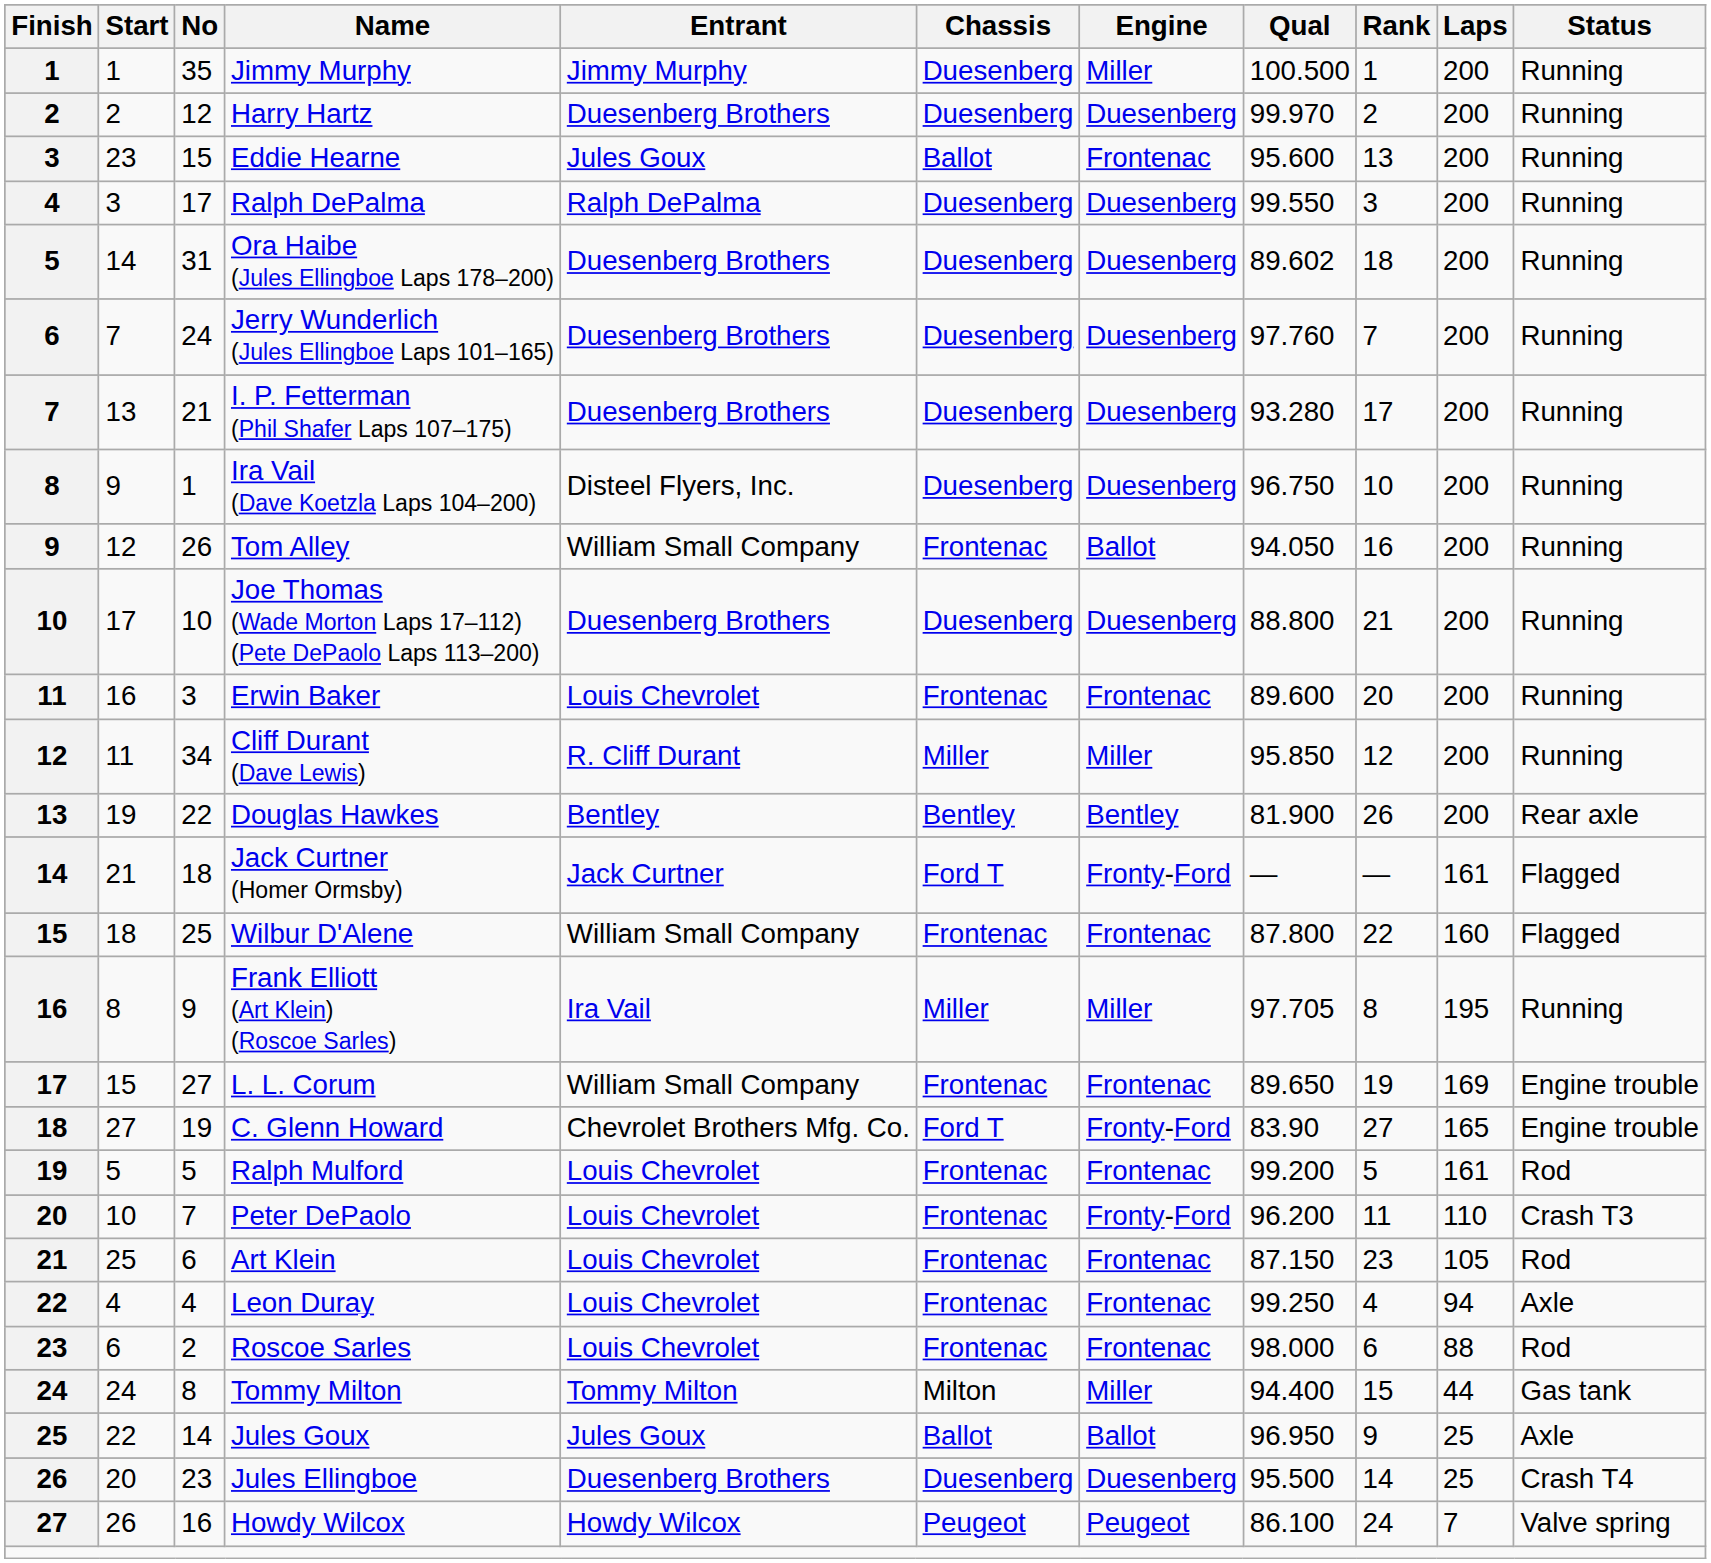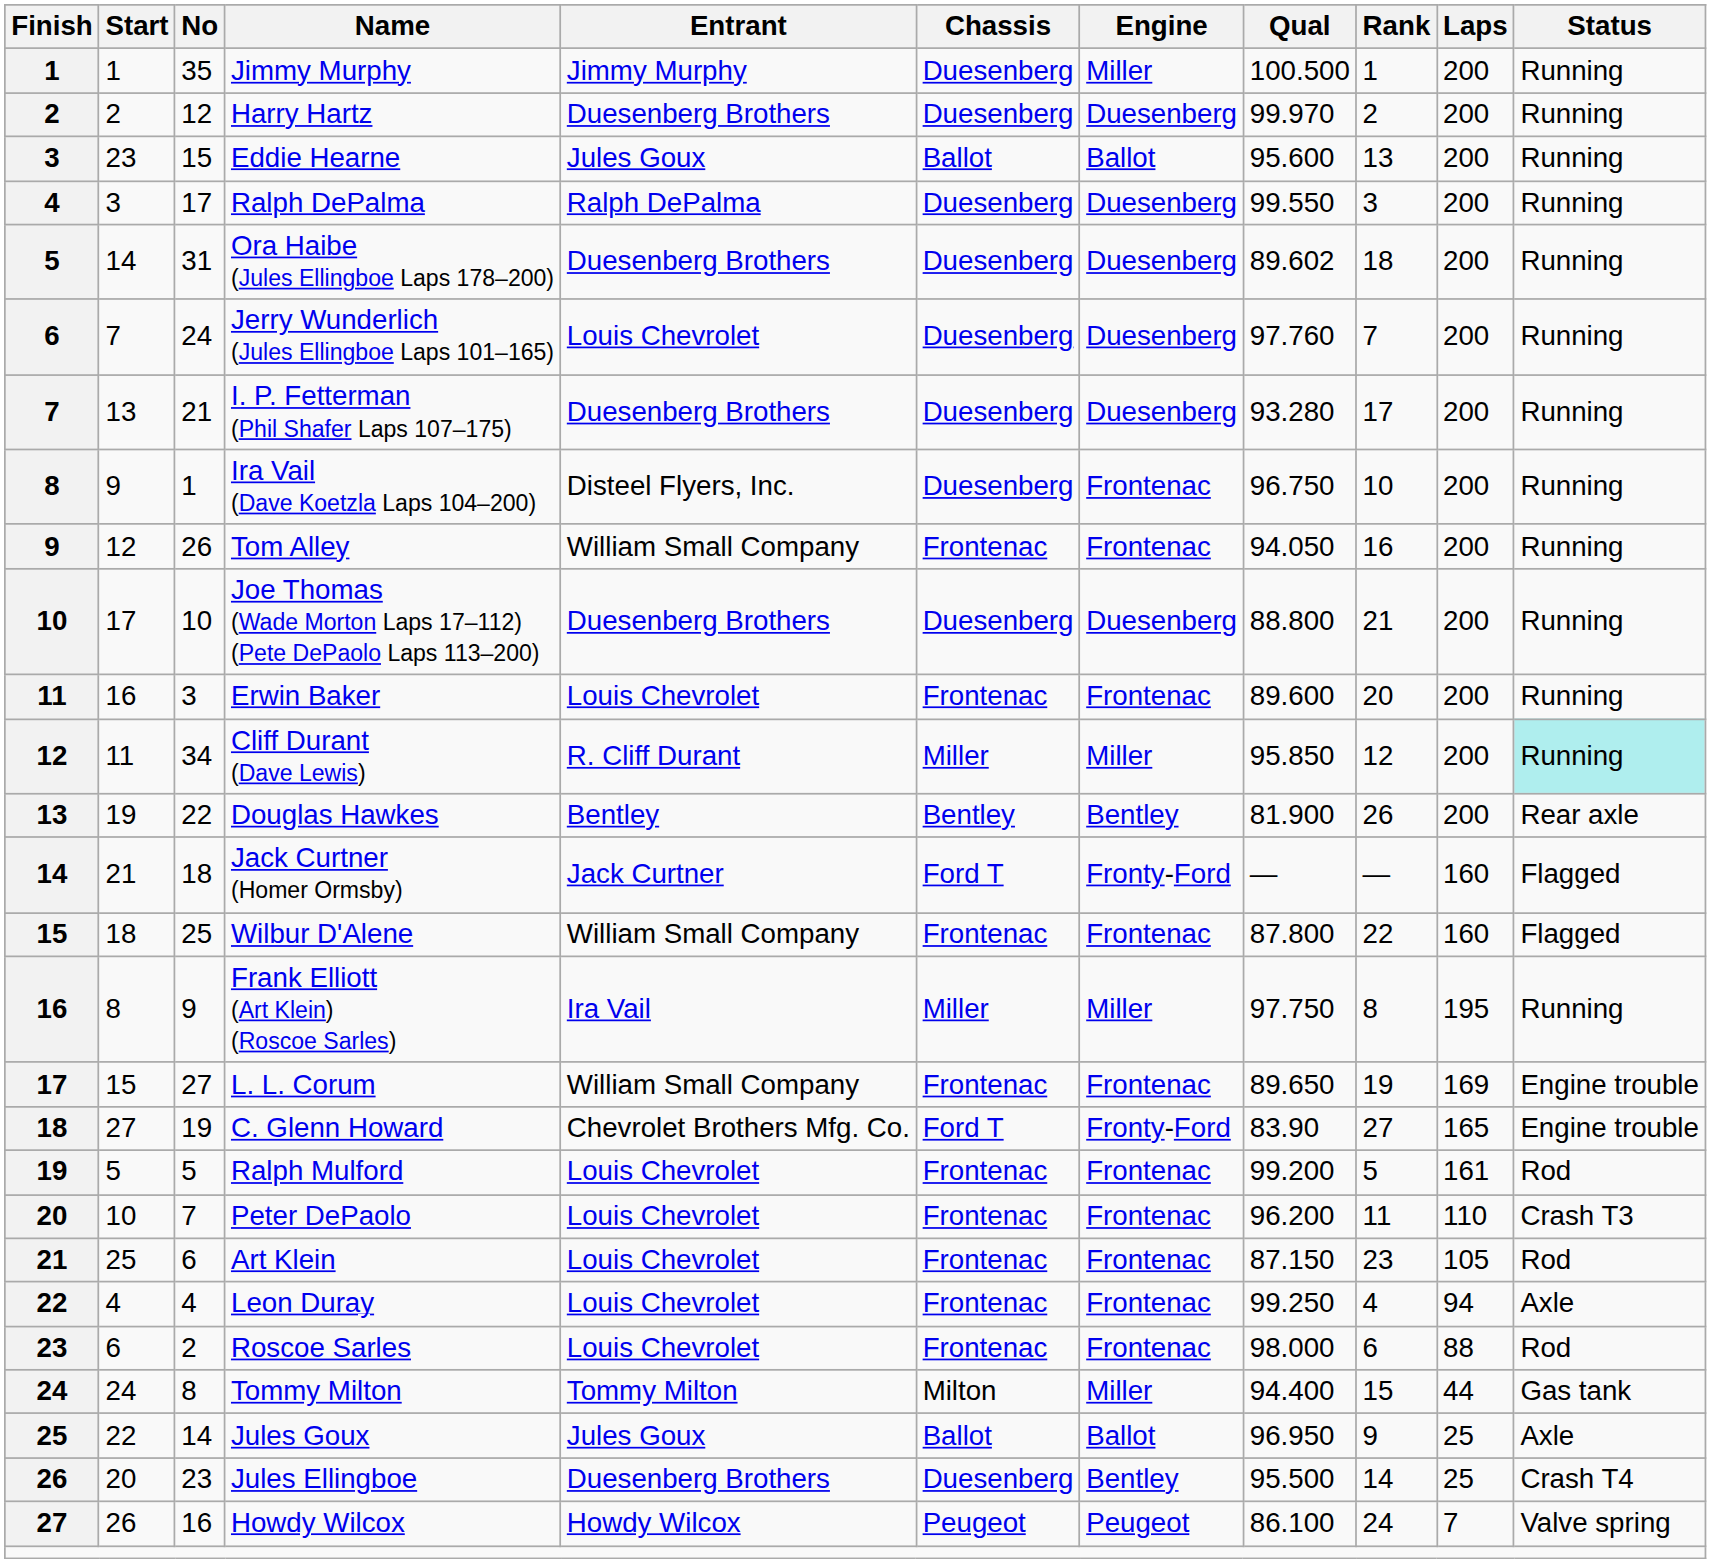Eddie Hearne | Engine: Frontenac -> Ballot
Jerry Wunderlich (Jules Ellingboe Laps 101–165) | Entrant: Duesenberg Brothers -> Louis Chevrolet
Ira Vail (Dave Koetzla Laps 104–200) | Engine: Duesenberg -> Frontenac
Tom Alley | Engine: Ballot -> Frontenac
Cliff Durant (Dave Lewis) | Status: no background -> paleturquoise background
Jack Curtner (Homer Ormsby) | Laps: 161 -> 160
Frank Elliott (Art Klein) (Roscoe Sarles) | Qual: 97.705 -> 97.750
Peter DePaolo | Engine: Fronty-Ford -> Frontenac
Jules Ellingboe | Engine: Duesenberg -> Bentley
